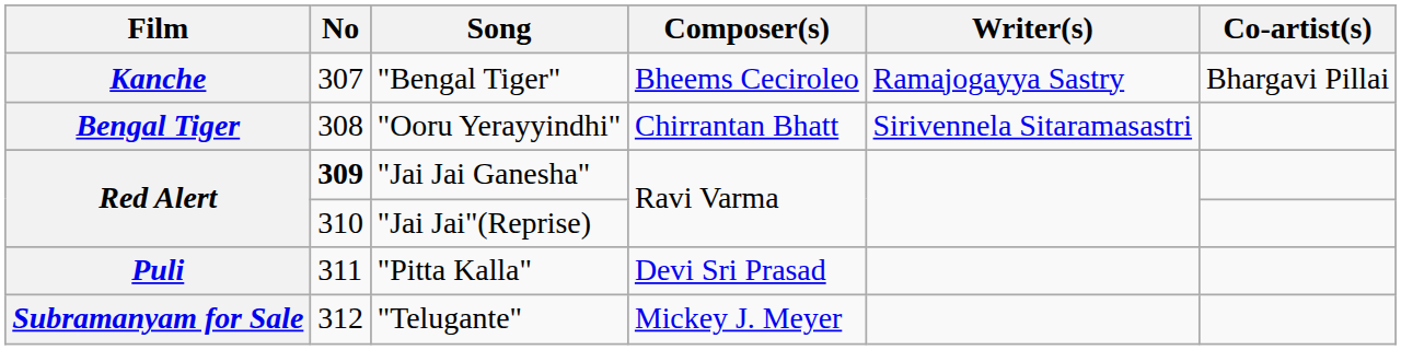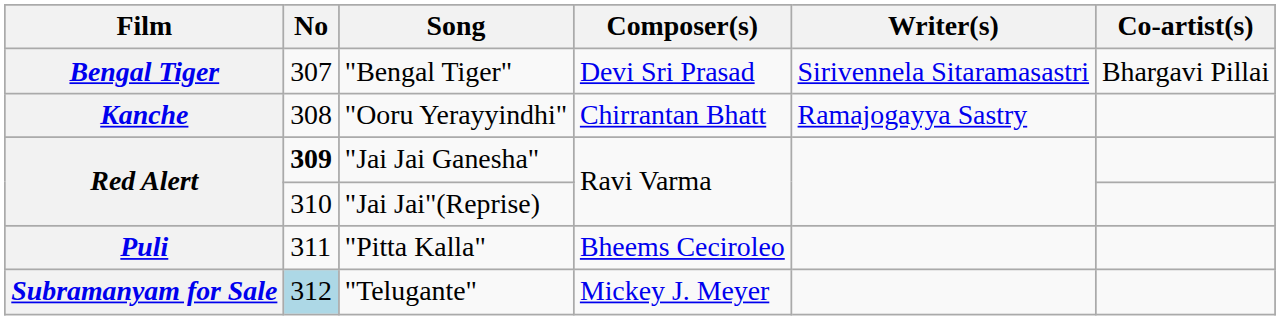"Bengal Tiger" | Film: Kanche -> Bengal Tiger
"Bengal Tiger" | Composer(s): Bheems Ceciroleo -> Devi Sri Prasad
"Bengal Tiger" | Writer(s): Ramajogayya Sastry -> Sirivennela Sitaramasastri
"Ooru Yerayyindhi" | Film: Bengal Tiger -> Kanche
"Ooru Yerayyindhi" | Writer(s): Sirivennela Sitaramasastri -> Ramajogayya Sastry
"Pitta Kalla" | Composer(s): Devi Sri Prasad -> Bheems Ceciroleo
"Telugante" | No: no background -> lightblue background
